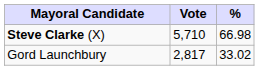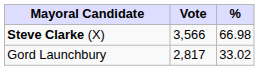Steve Clarke (X) | Vote: 5,710 -> 3,566
